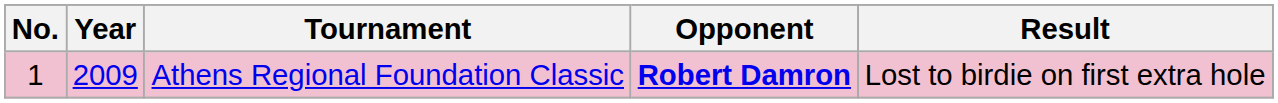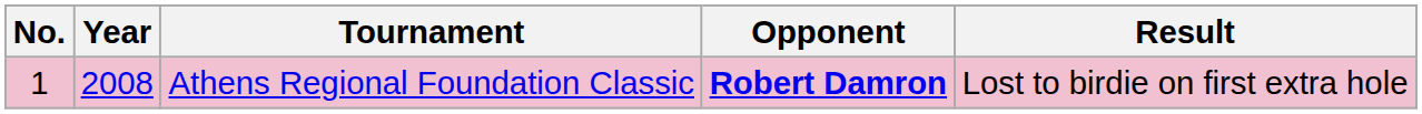Athens Regional Foundation Classic | Year: 2009 -> 2008
